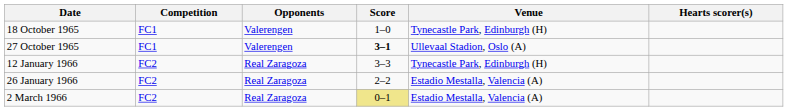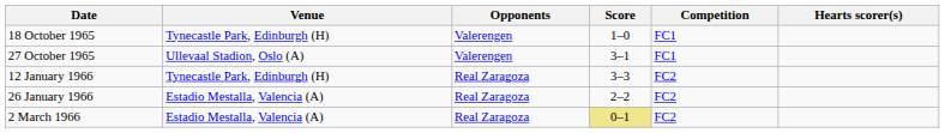columns swapped: Venue <-> Competition
27 October 1965 | Score: bold -> normal
